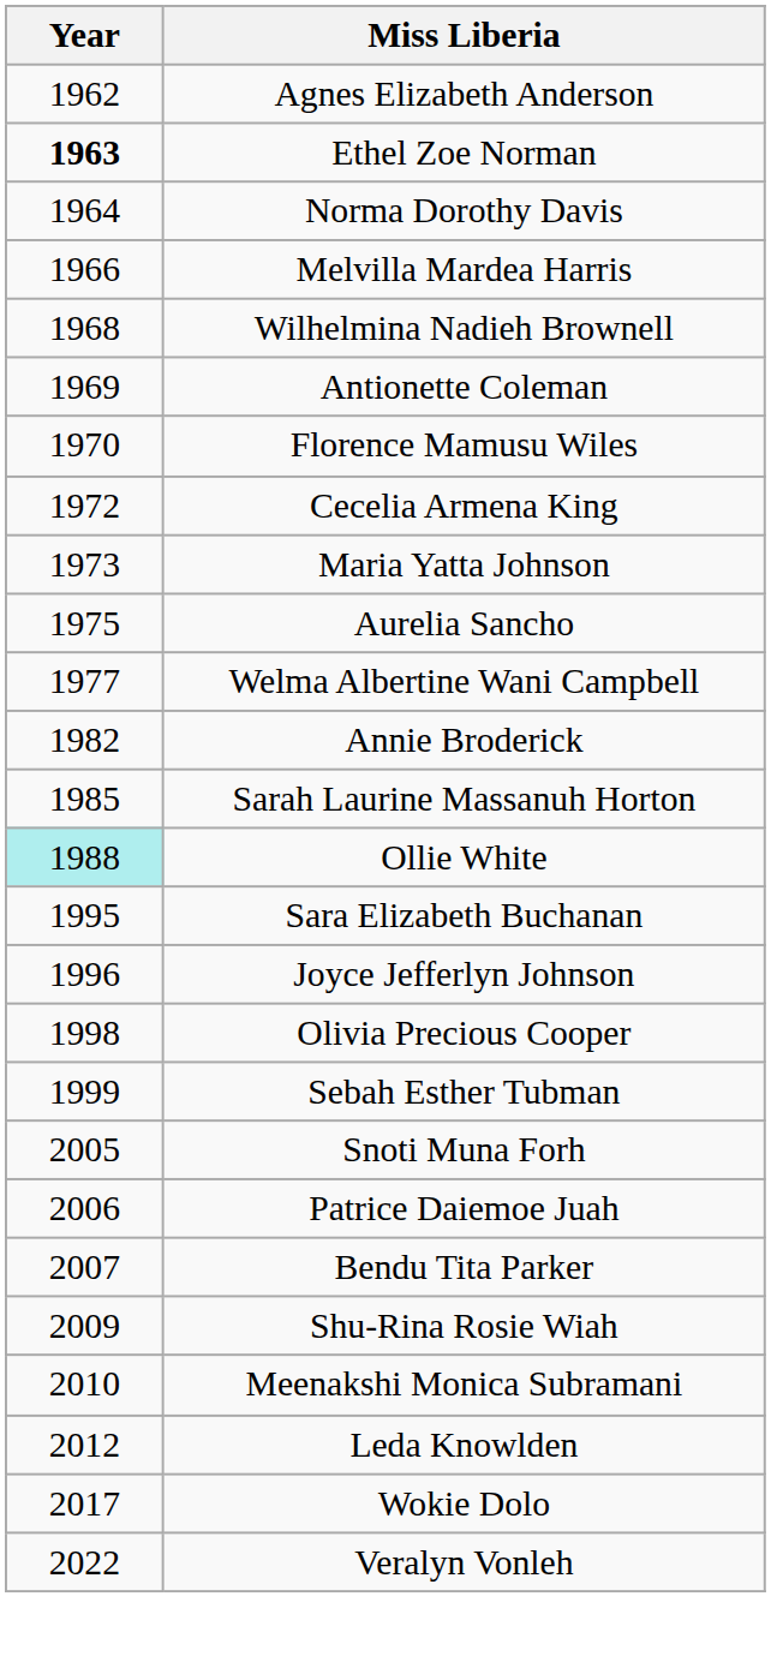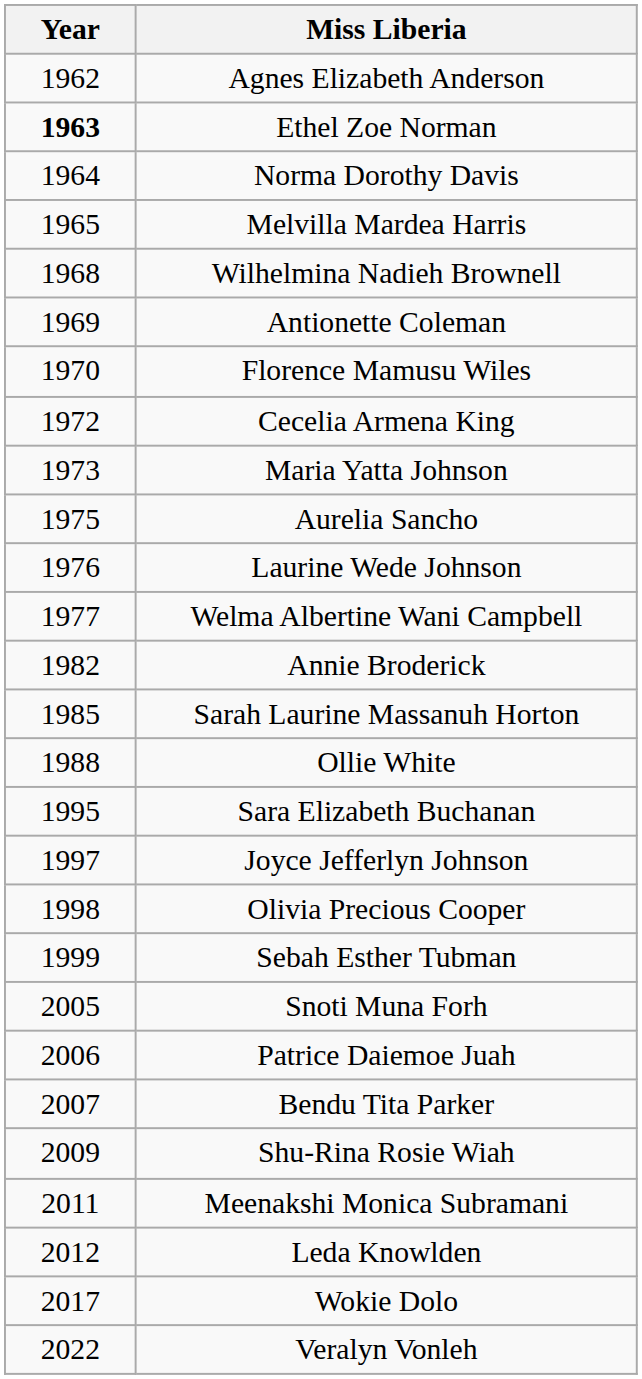Melvilla Mardea Harris | Year: 1966 -> 1965
+ row: 1976 | Laurine Wede Johnson
Ollie White | Year: paleturquoise background -> no background
Joyce Jefferlyn Johnson | Year: 1996 -> 1997
Meenakshi Monica Subramani | Year: 2010 -> 2011
